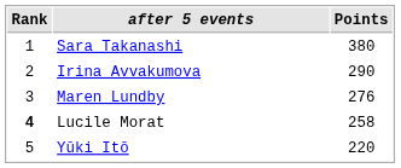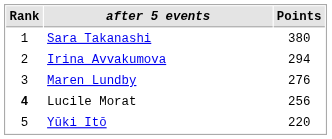Irina Avvakumova | Points: 290 -> 294
Lucile Morat | Points: 258 -> 256
